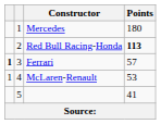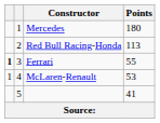Red Bull Racing-Honda | Points: bold -> normal
Ferrari | Points: 57 -> 55
